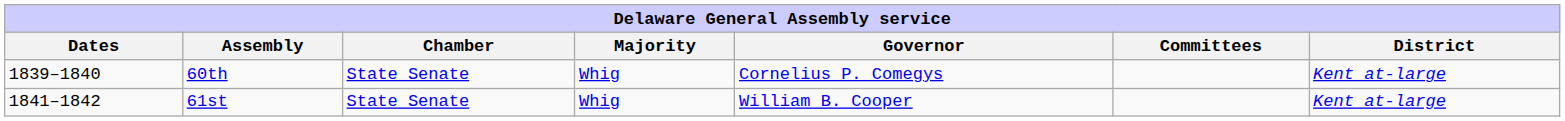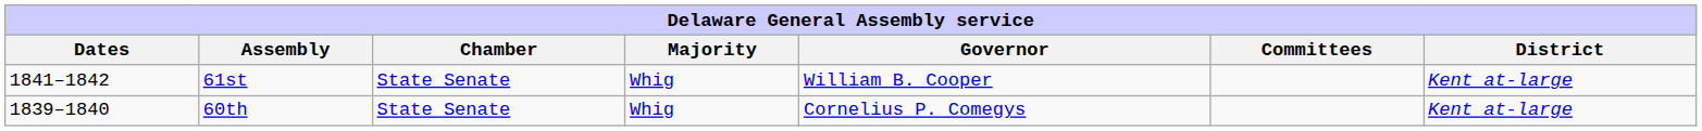rows swapped: 60th <-> 61st
